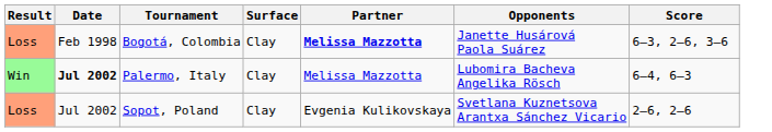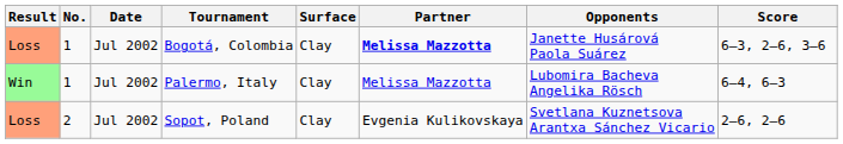+ column: No. | 1 | 1 | 2
Bogotá, Colombia | Date: Feb 1998 -> Jul 2002
Palermo, Italy | Date: bold -> normal
